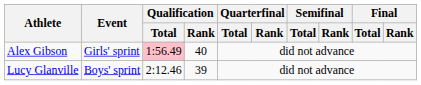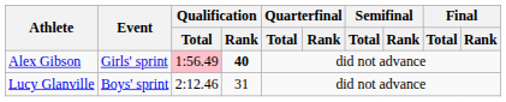Alex Gibson | Qualification / Rank: normal -> bold
Lucy Glanville | Qualification / Rank: 39 -> 31
